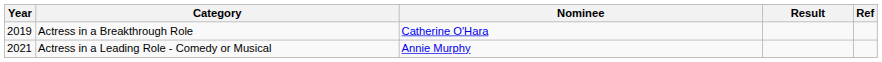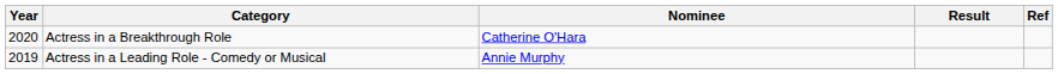Actress in a Breakthrough Role | Year: 2019 -> 2020
Actress in a Leading Role - Comedy or Musical | Year: 2021 -> 2019
